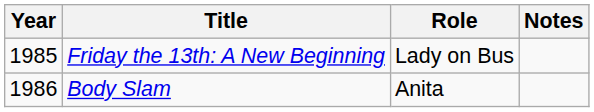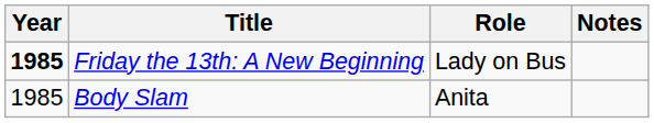Friday the 13th: A New Beginning | Year: normal -> bold
Body Slam | Year: 1986 -> 1985
